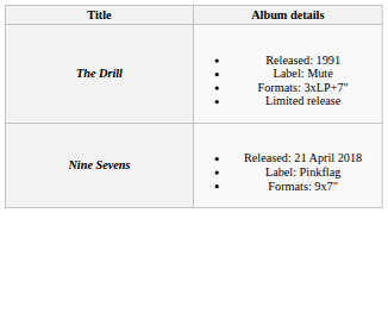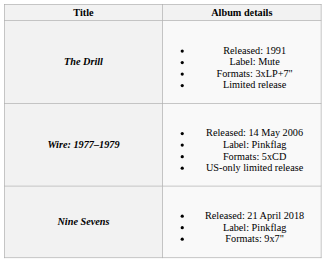+ row: Wire: 1977–1979 | Released: 14 May 2006 Label: Pinkflag Formats: 5xCD US-only limited release
